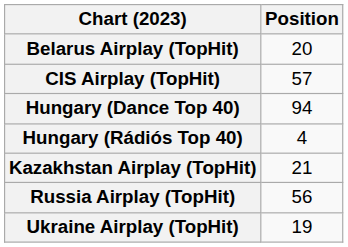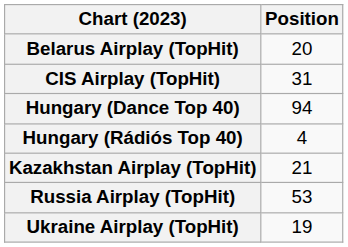CIS Airplay (TopHit) | Position: 57 -> 31
Russia Airplay (TopHit) | Position: 56 -> 53
